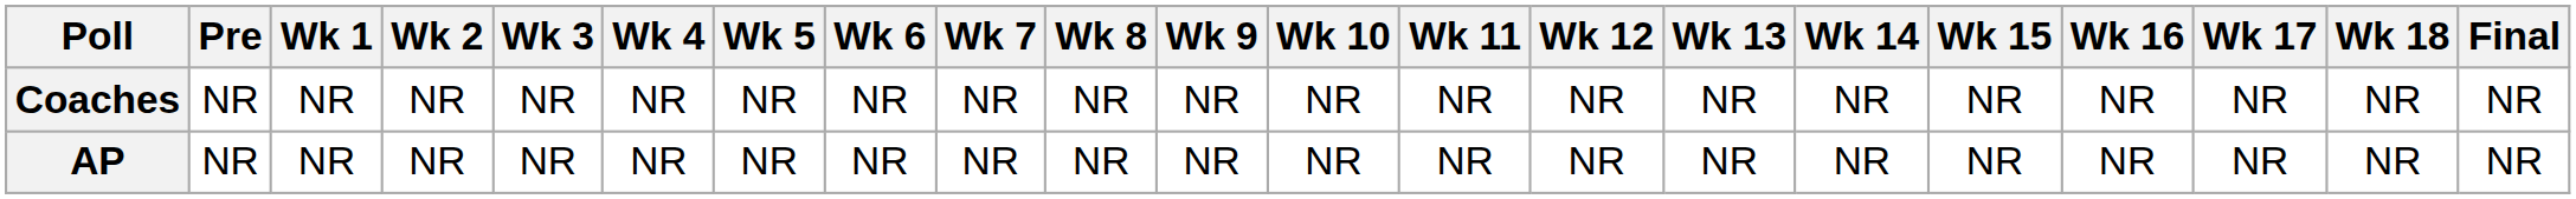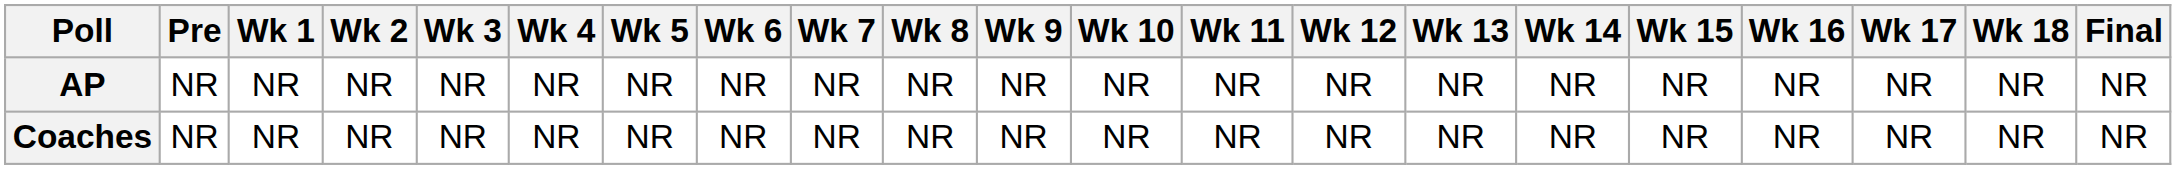rows swapped: AP <-> Coaches
